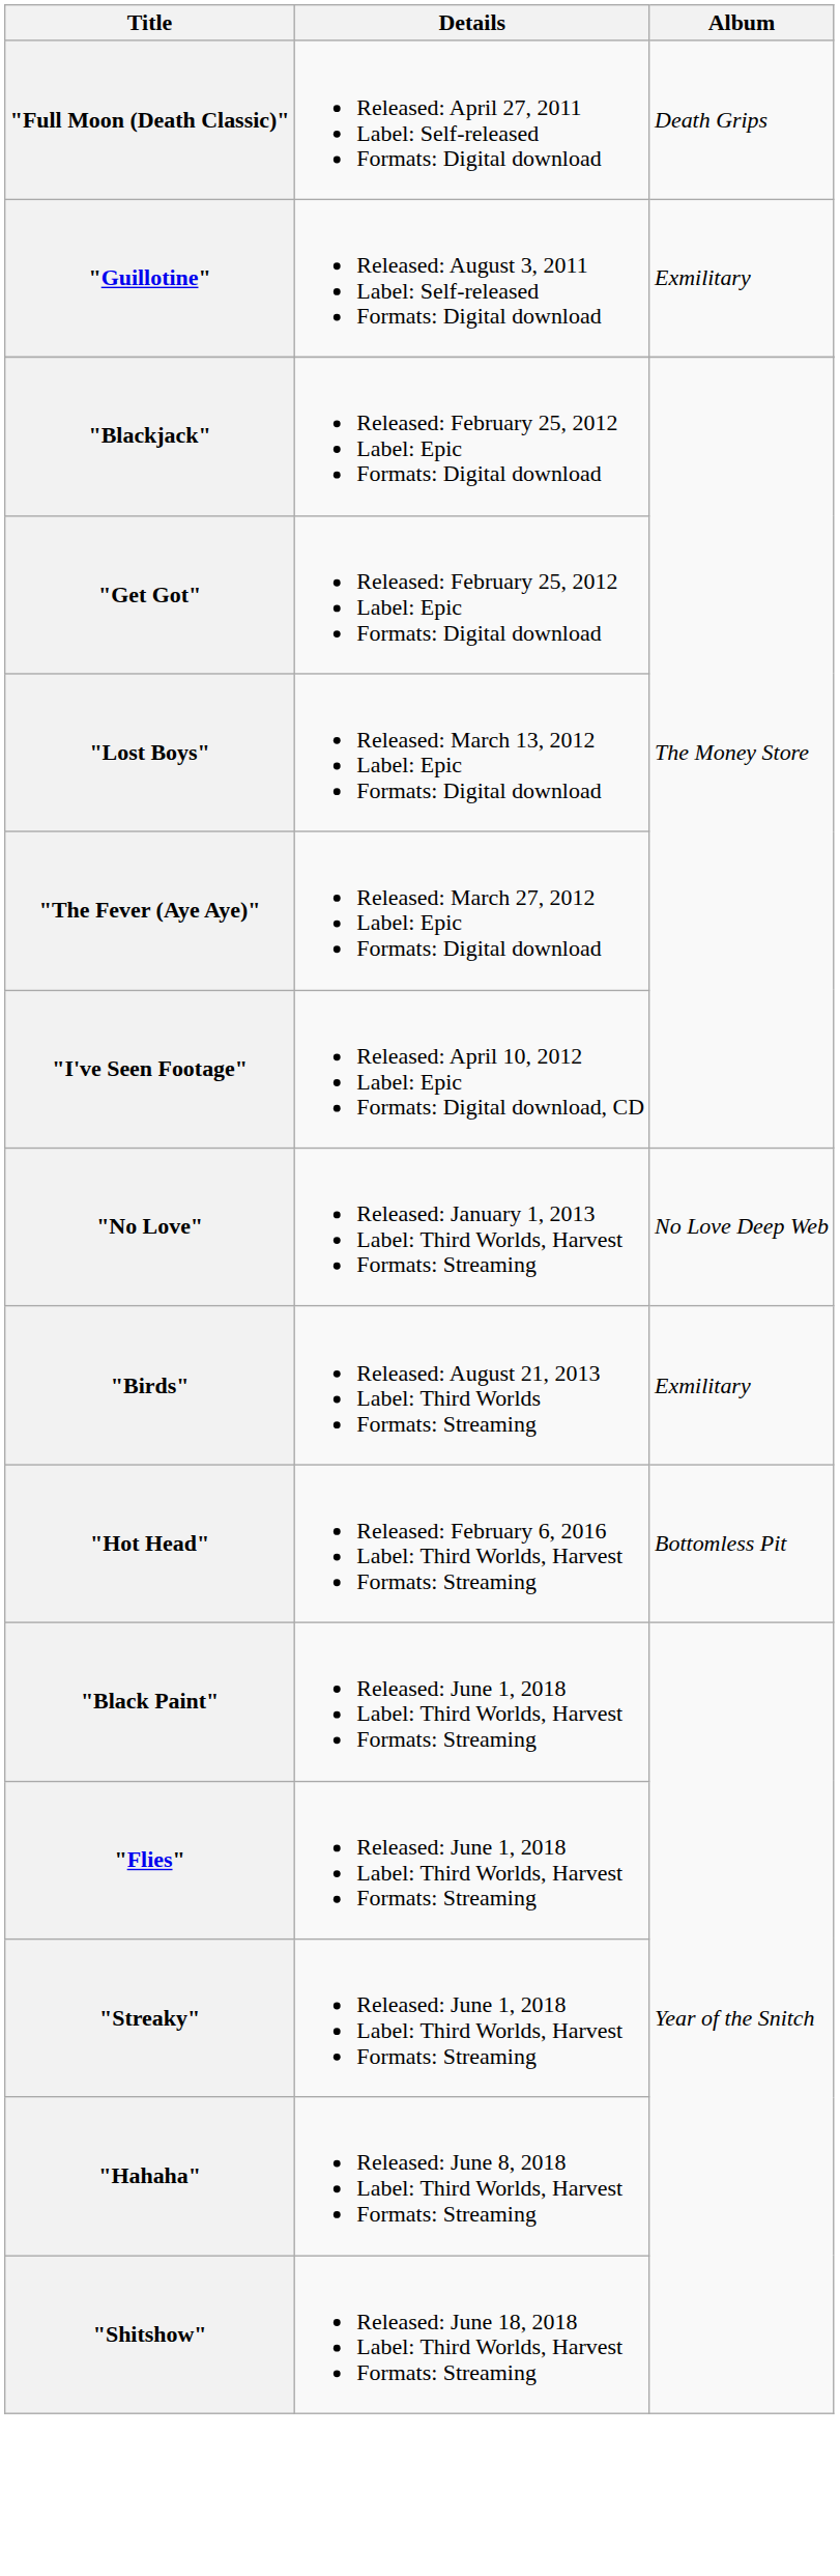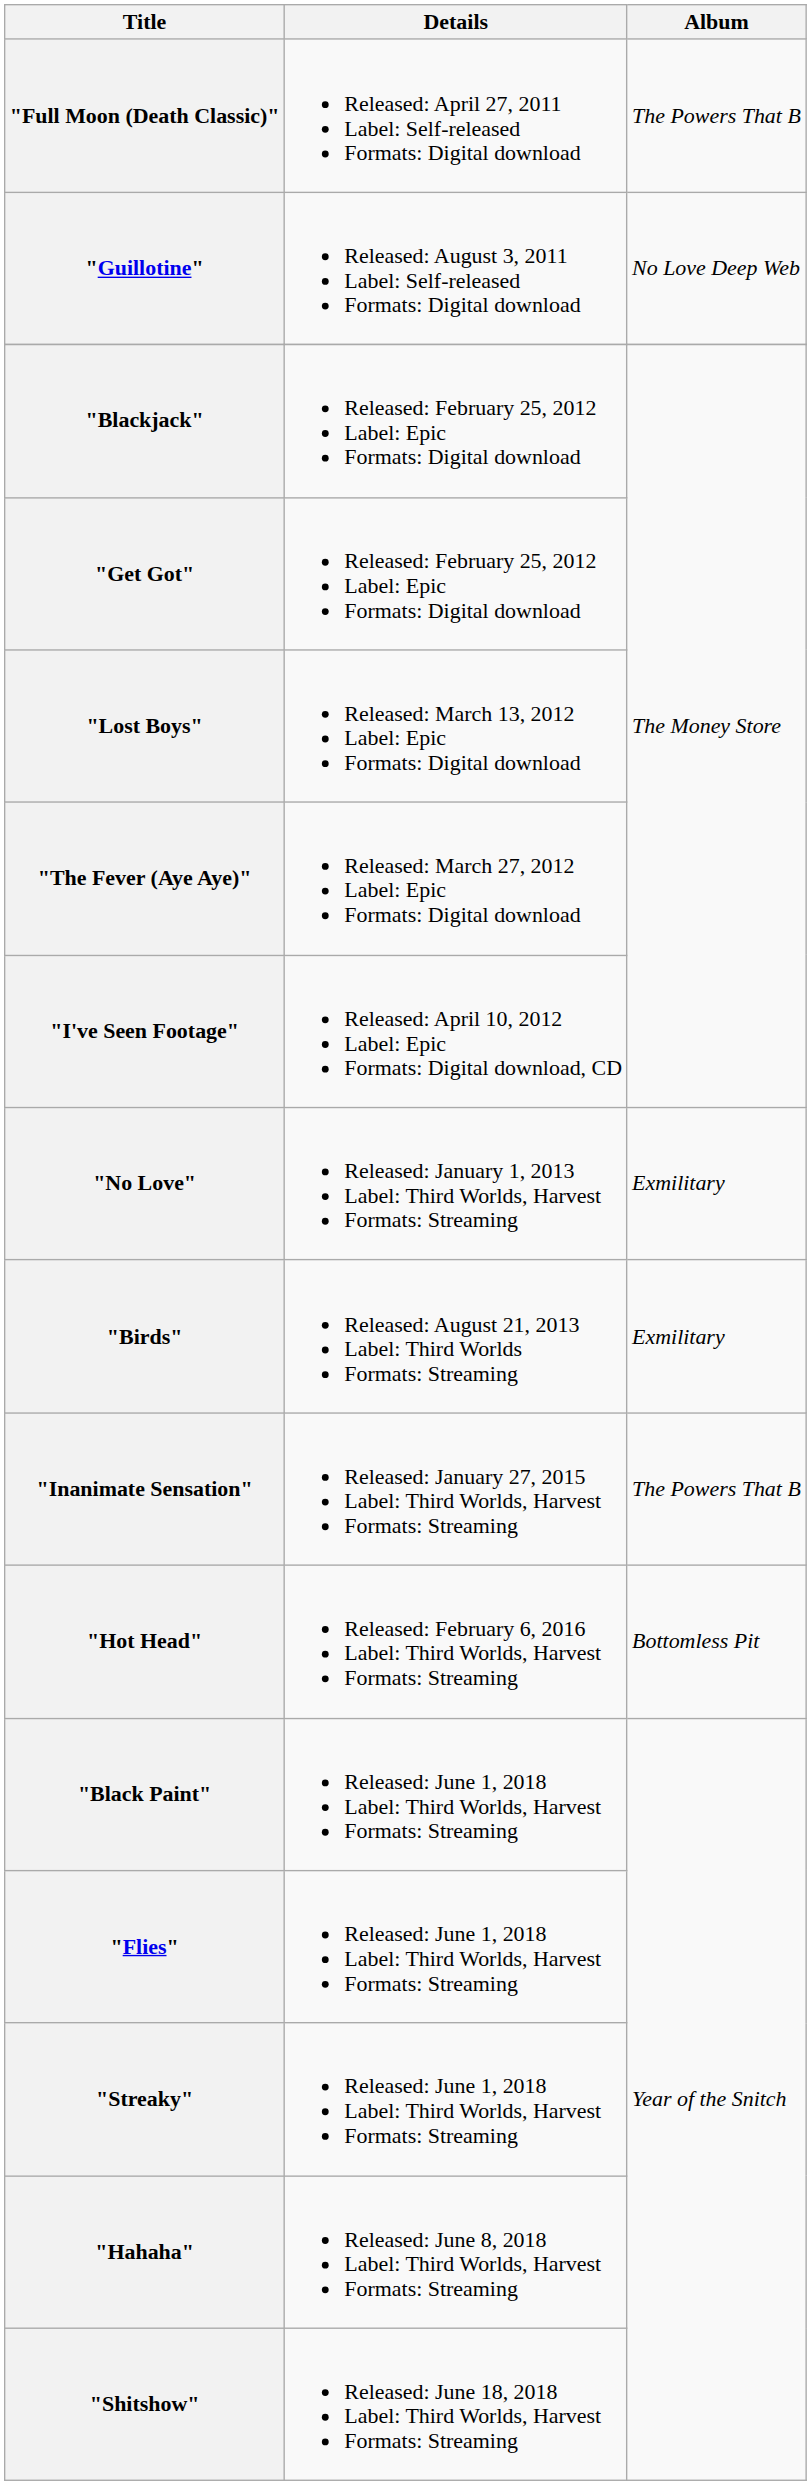"Full Moon (Death Classic)" | Album: Death Grips -> The Powers That B
"Guillotine" | Album: Exmilitary -> No Love Deep Web
"No Love" | Album: No Love Deep Web -> Exmilitary
+ row: "Inanimate Sensation" | Released: January 27, 2015 Label: Third Worlds, Harvest Formats: Streaming | The Powers That B
